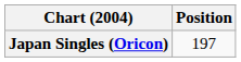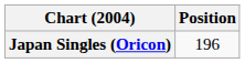Japan Singles (Oricon) | Position: 197 -> 196
